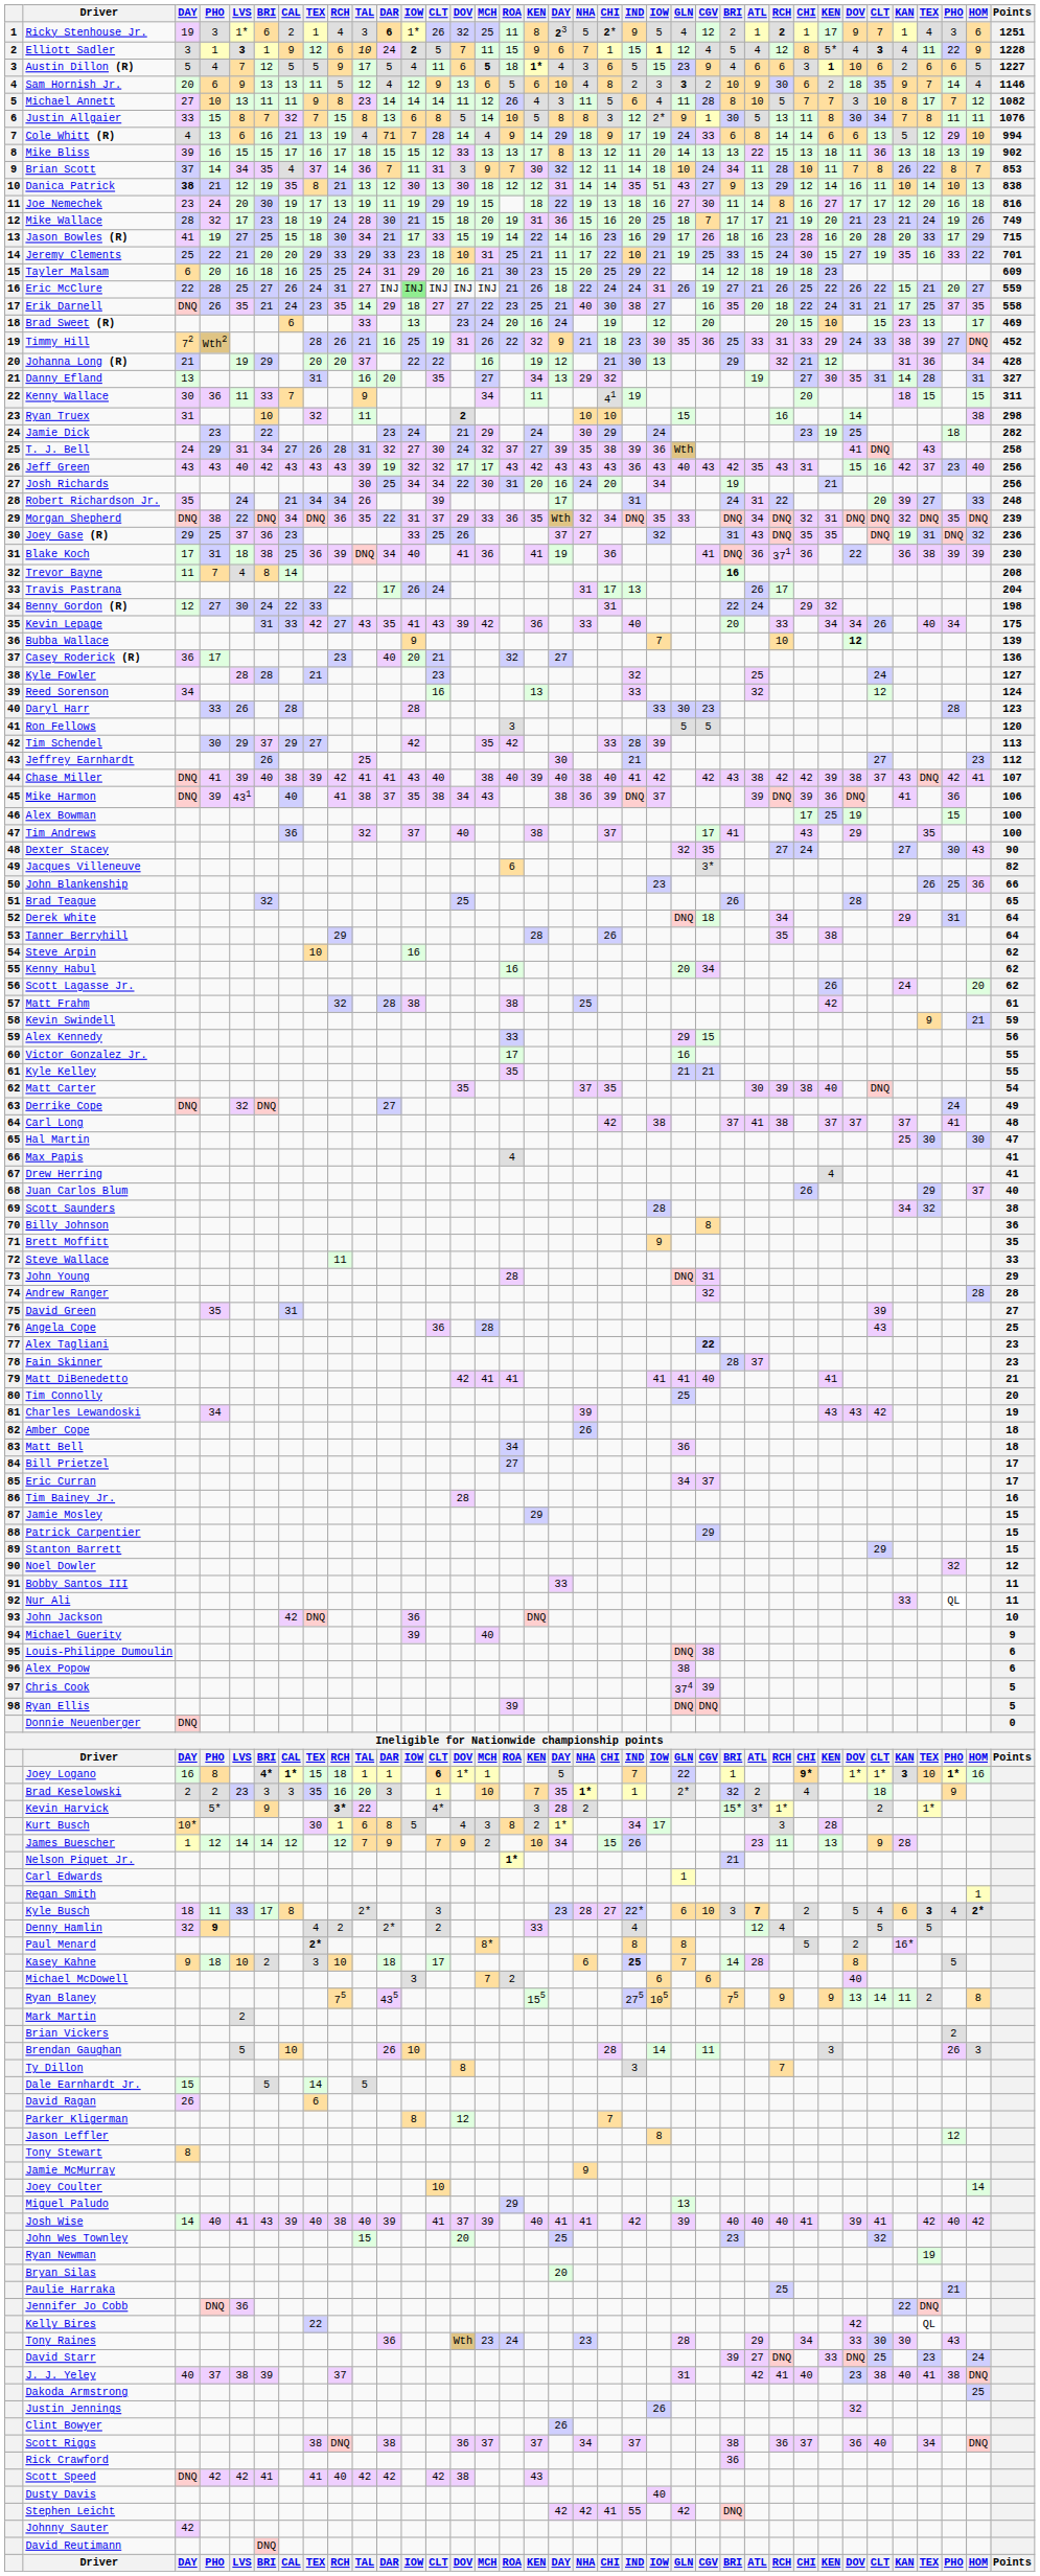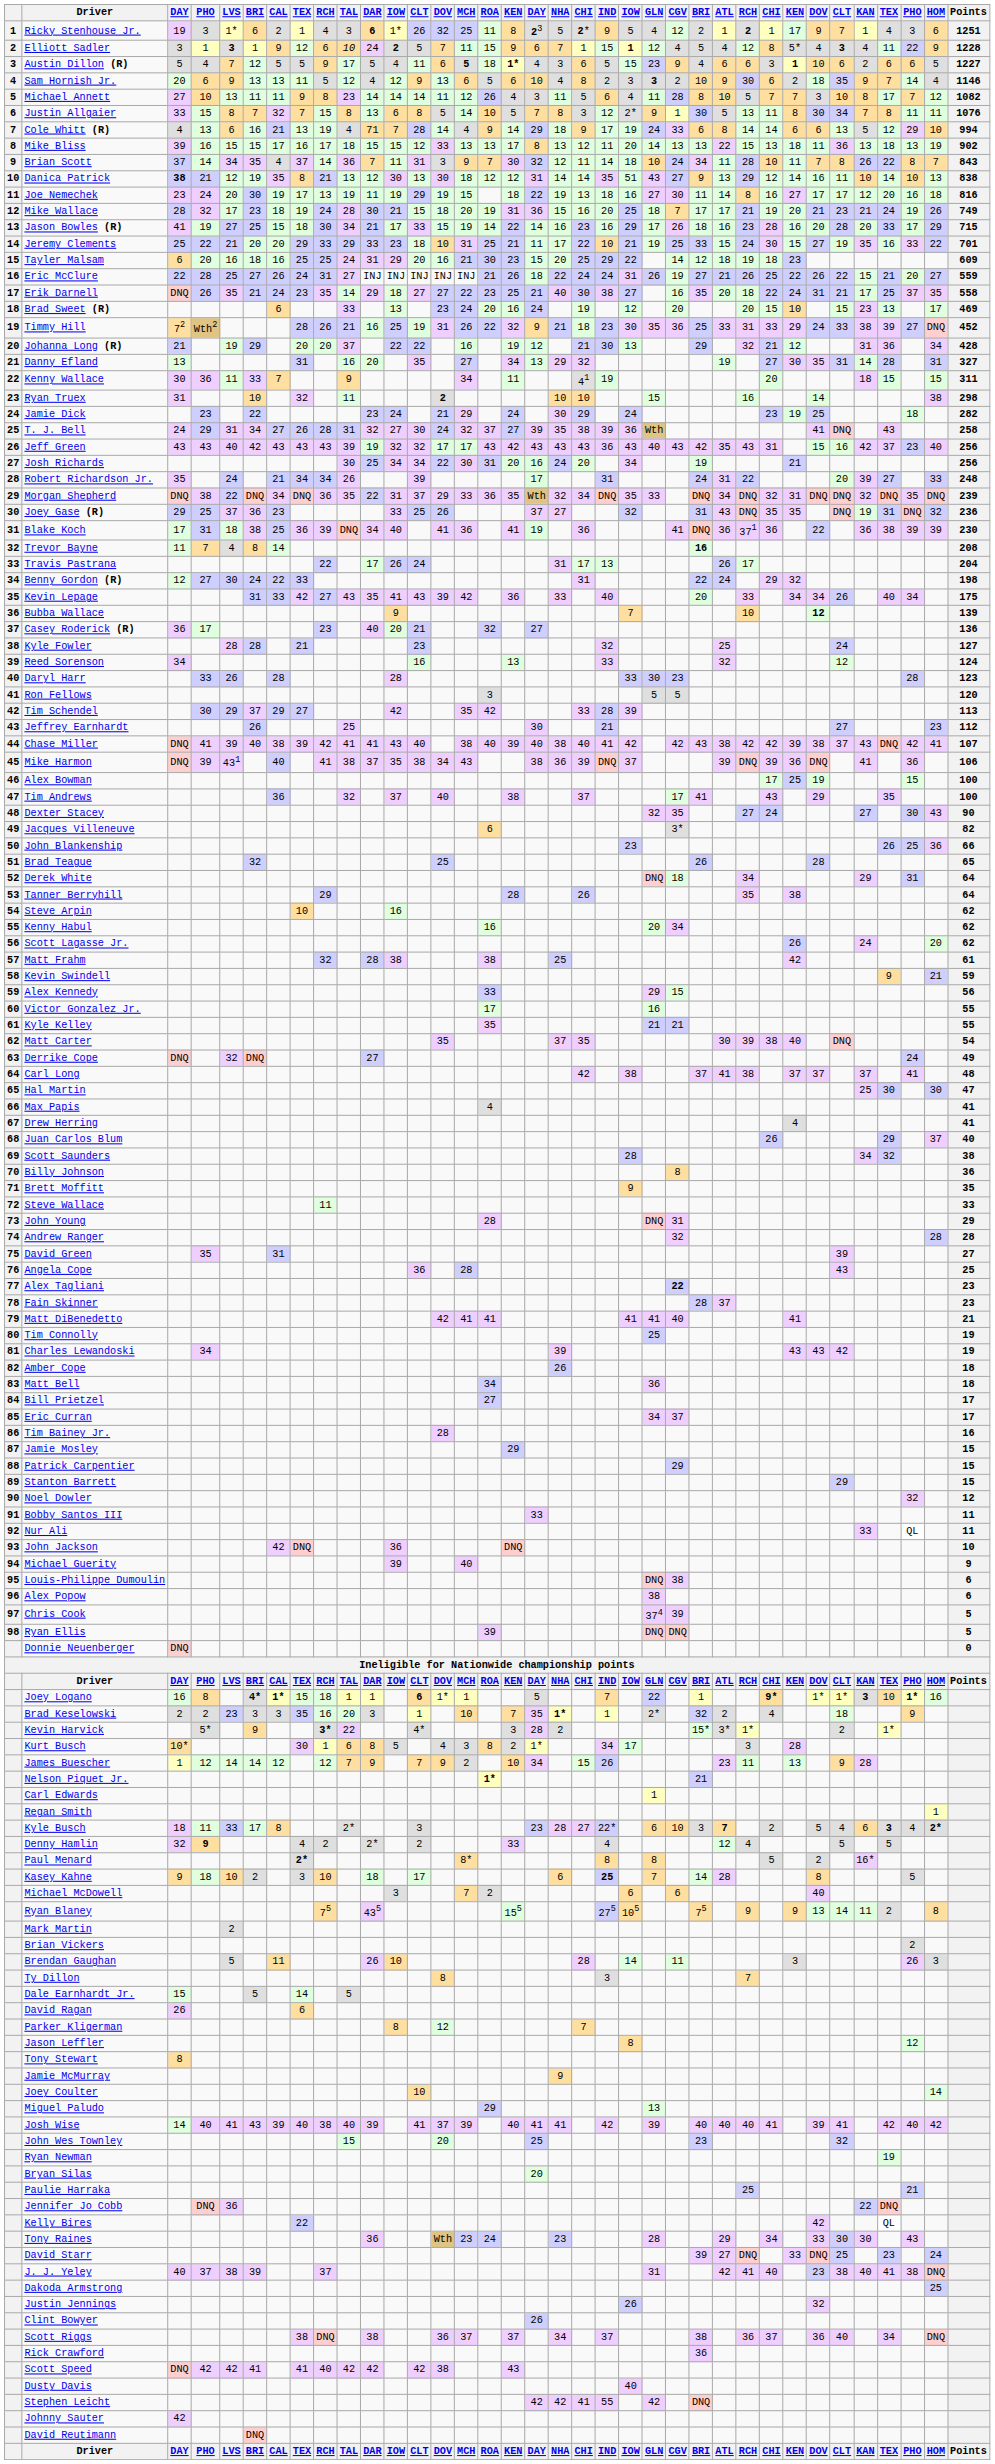Justin Allgaier | column 18: 8 -> 7
Brian Scott | Points: 853 -> 843
Eric McClure | column 12: lightgreen background -> no background
Tim Connolly | Points: 20 -> 19
Brendan Gaughan | CAL: 10 -> 11
